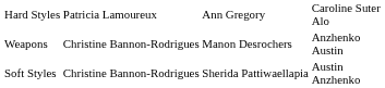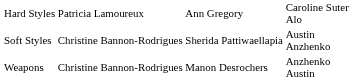rows swapped: Soft Styles <-> Weapons
